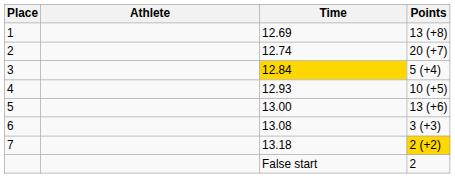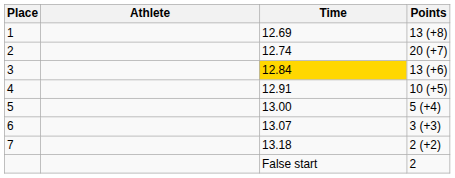3 | Points: 5 (+4) -> 13 (+6)
4 | Time: 12.93 -> 12.91
5 | Points: 13 (+6) -> 5 (+4)
6 | Time: 13.08 -> 13.07
7 | Points: gold background -> no background
